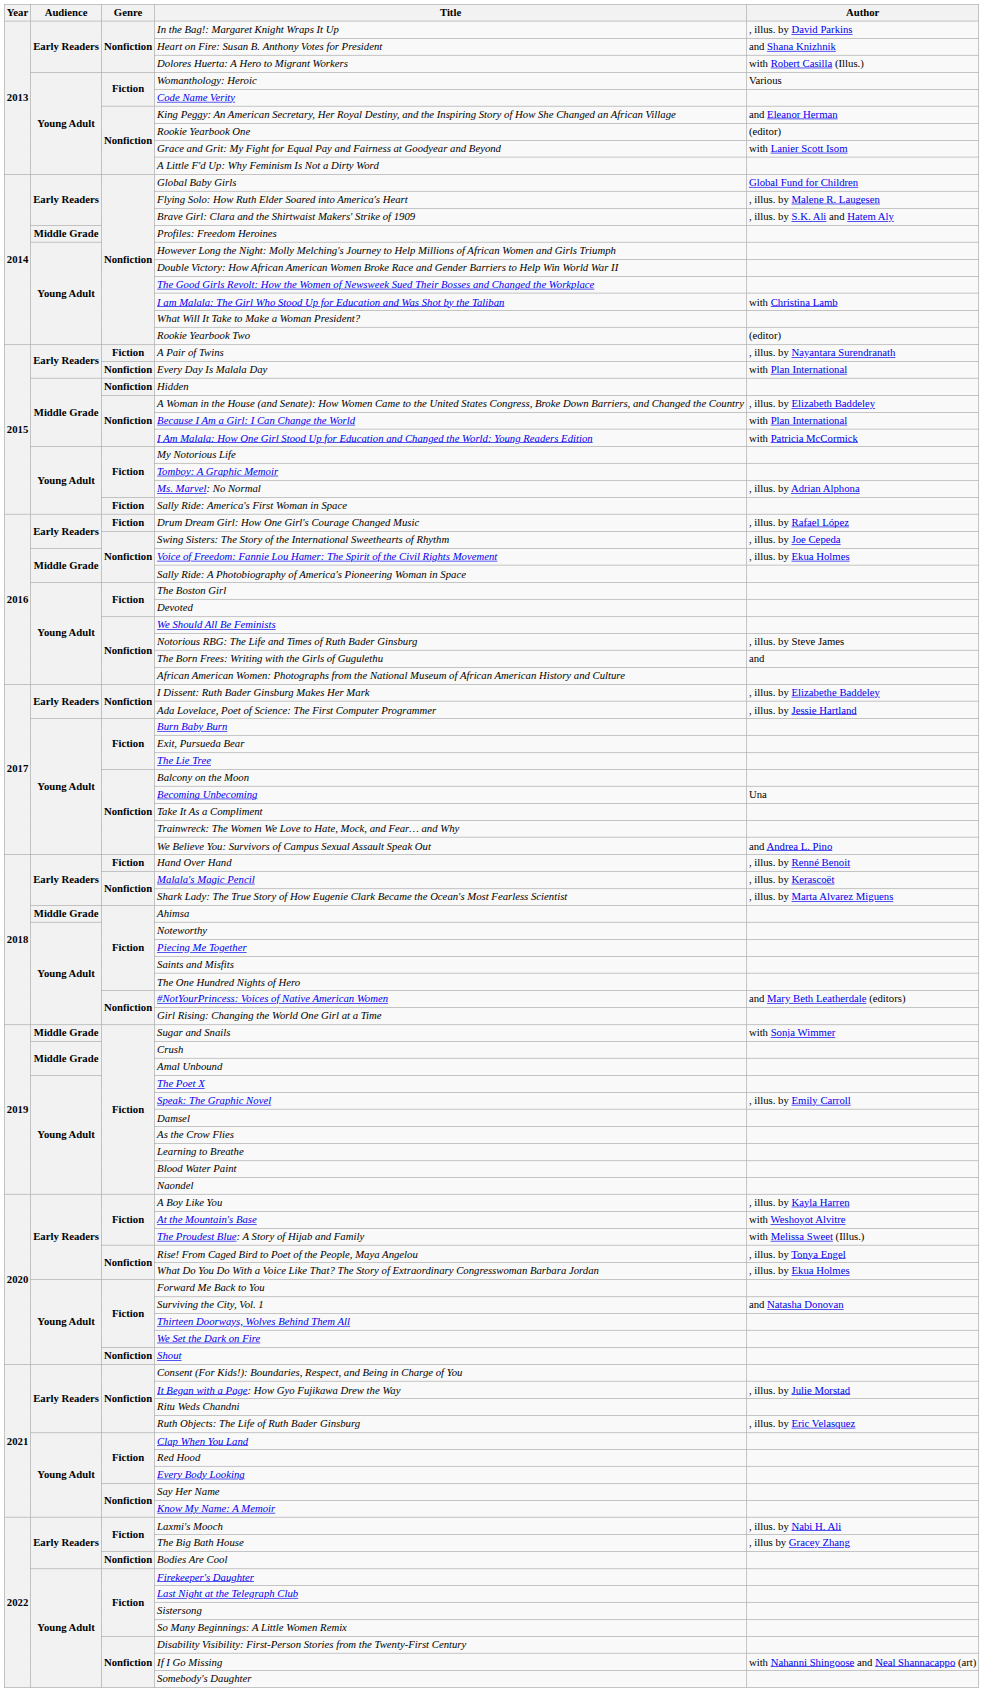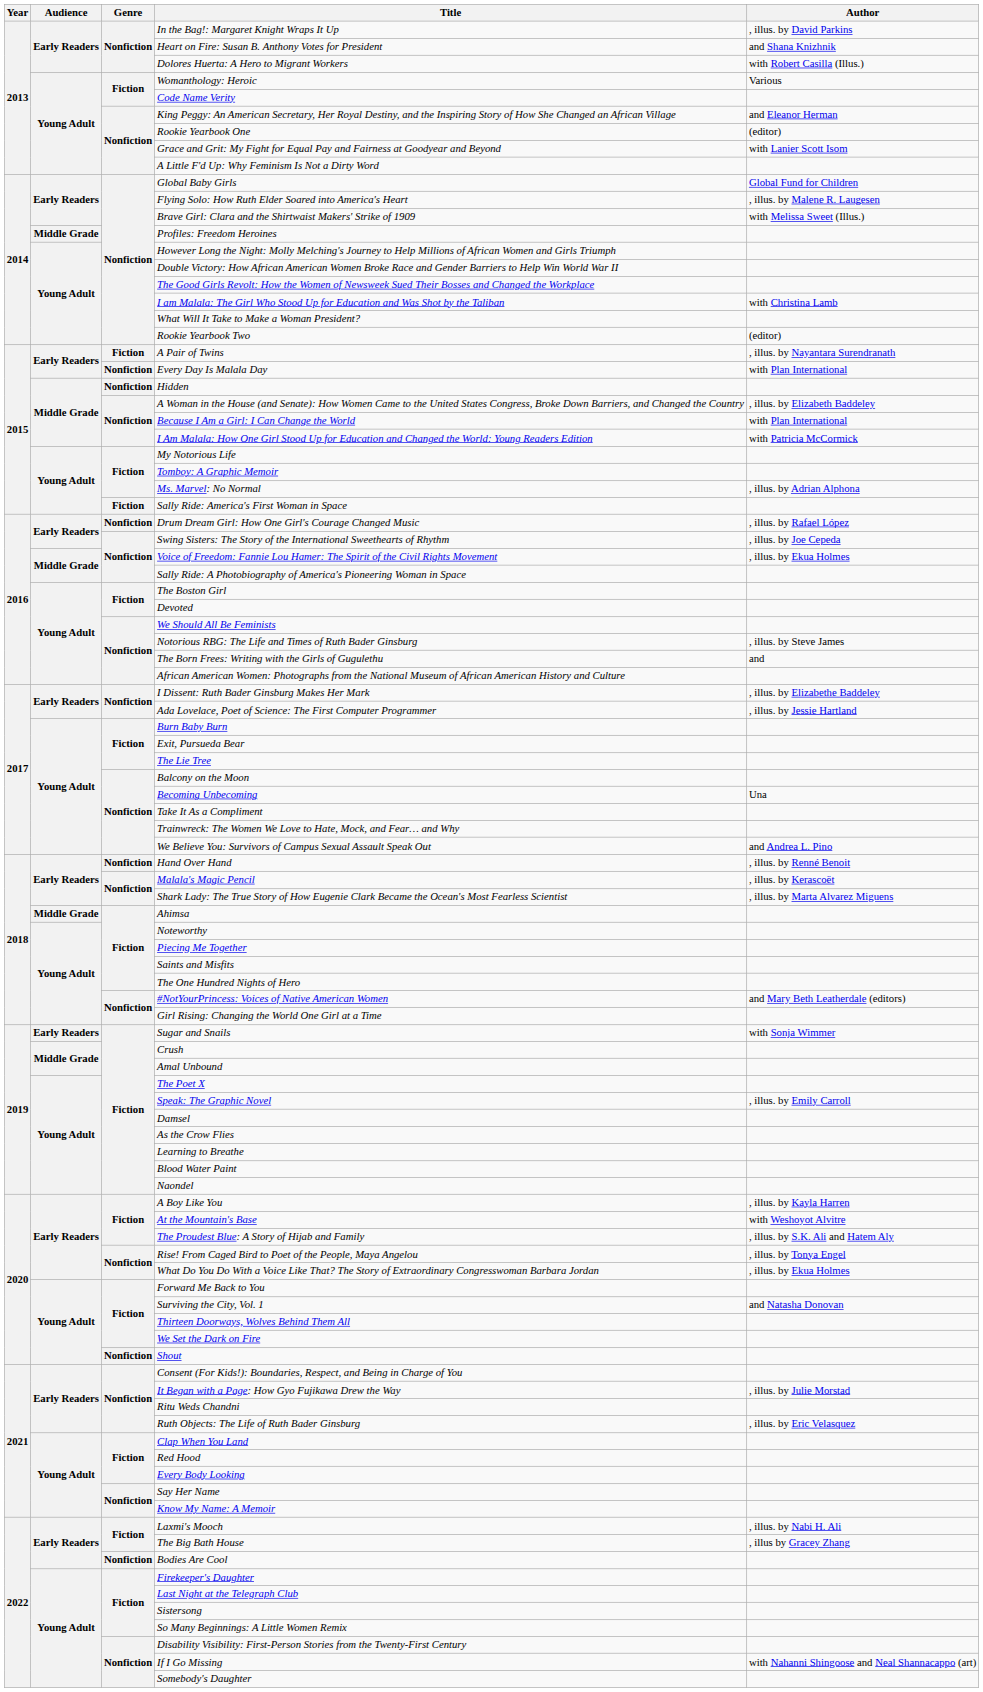Brave Girl: Clara and the Shirtwaist Makers' Strike of 1909 | Author: , illus. by S.K. Ali and Hatem Aly -> with Melissa Sweet (Illus.)
Drum Dream Girl: How One Girl's Courage Changed Music | Genre: Fiction -> Nonfiction
Hand Over Hand | Genre: Fiction -> Nonfiction
Sugar and Snails | Audience: Middle Grade -> Early Readers
The Proudest Blue: A Story of Hijab and Family | Author: with Melissa Sweet (Illus.) -> , illus. by S.K. Ali and Hatem Aly
